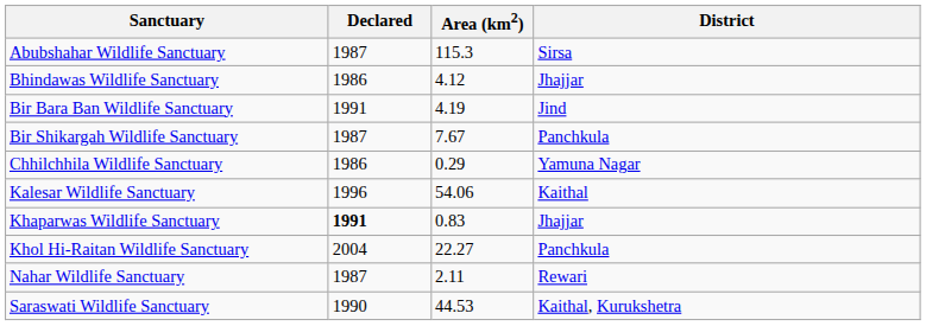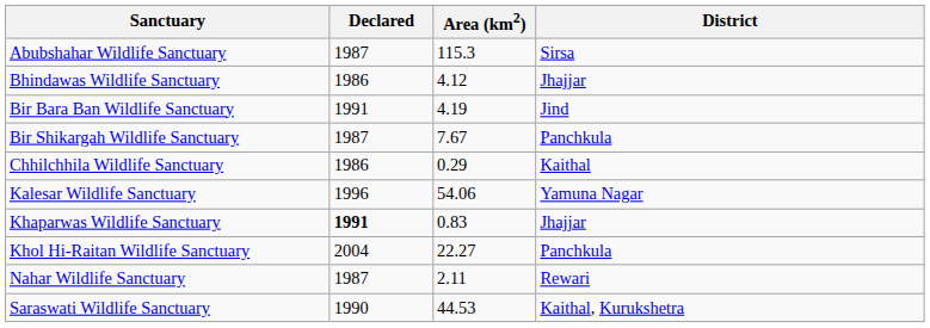Chhilchhila Wildlife Sanctuary | District: Yamuna Nagar -> Kaithal
Kalesar Wildlife Sanctuary | District: Kaithal -> Yamuna Nagar
